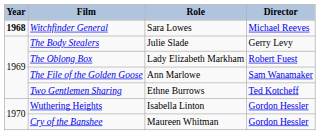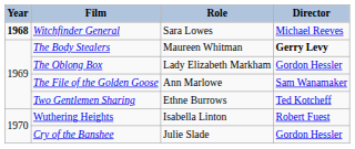The Body Stealers | Role: Julie Slade -> Maureen Whitman
The Body Stealers | Director: normal -> bold
The Oblong Box | Director: Robert Fuest -> Gordon Hessler
Wuthering Heights | Director: Gordon Hessler -> Robert Fuest
Cry of the Banshee | Role: Maureen Whitman -> Julie Slade
